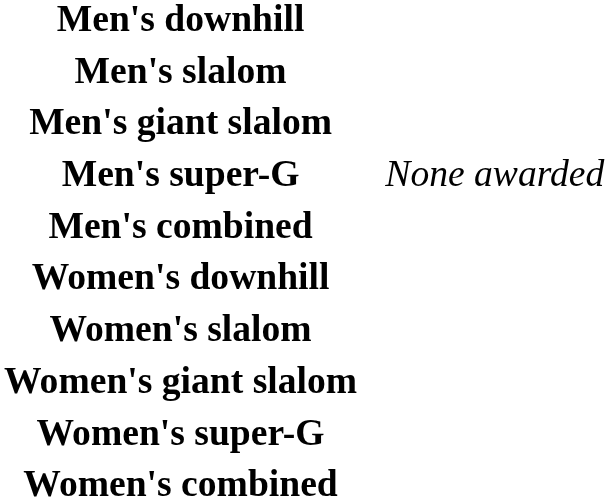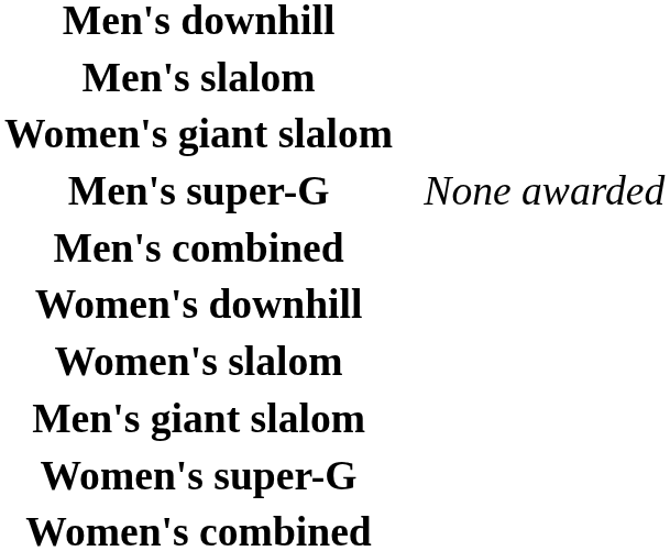rows swapped: Men's giant slalom <-> Women's giant slalom
